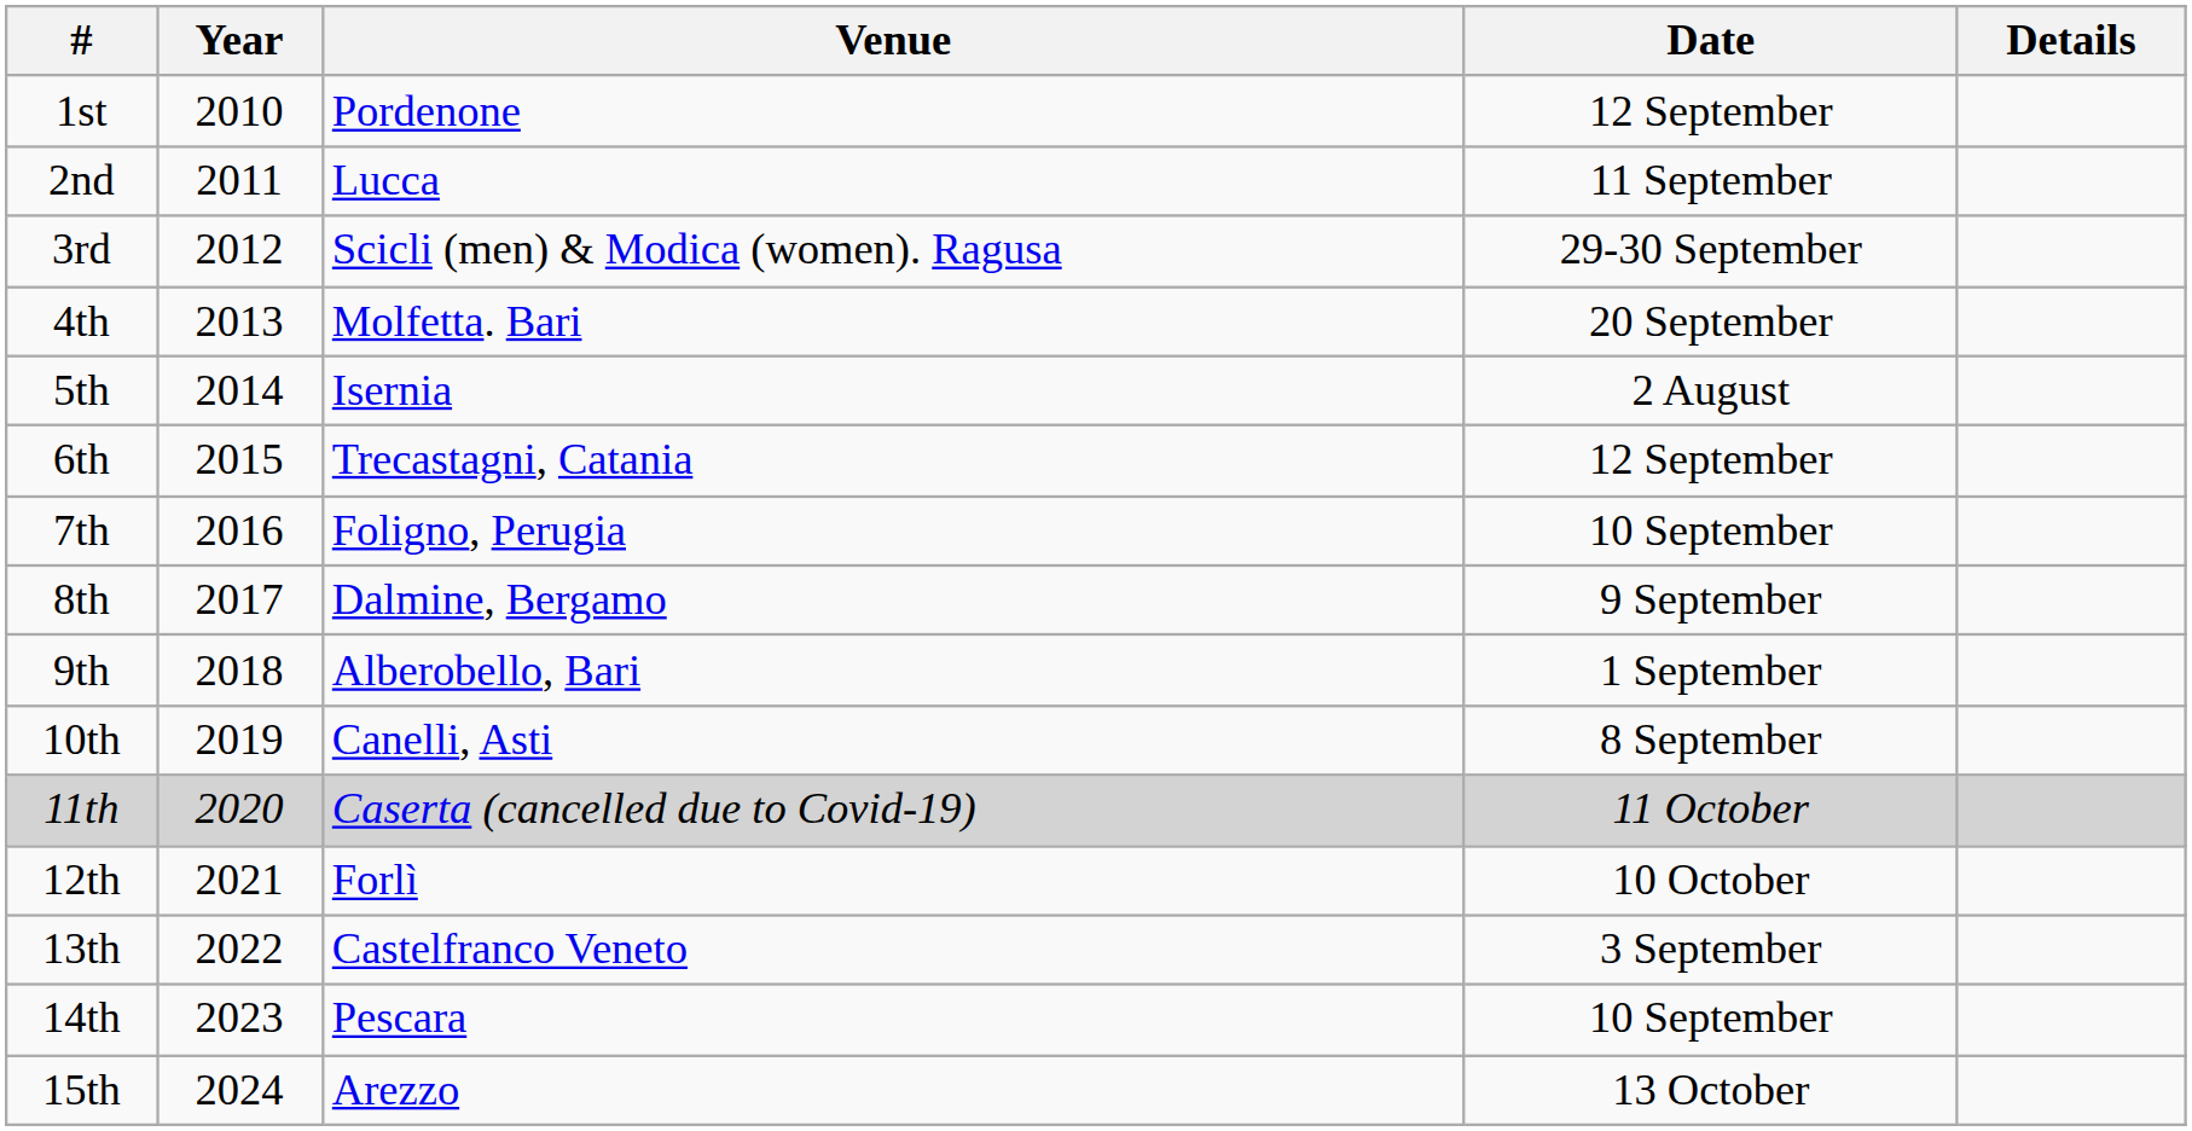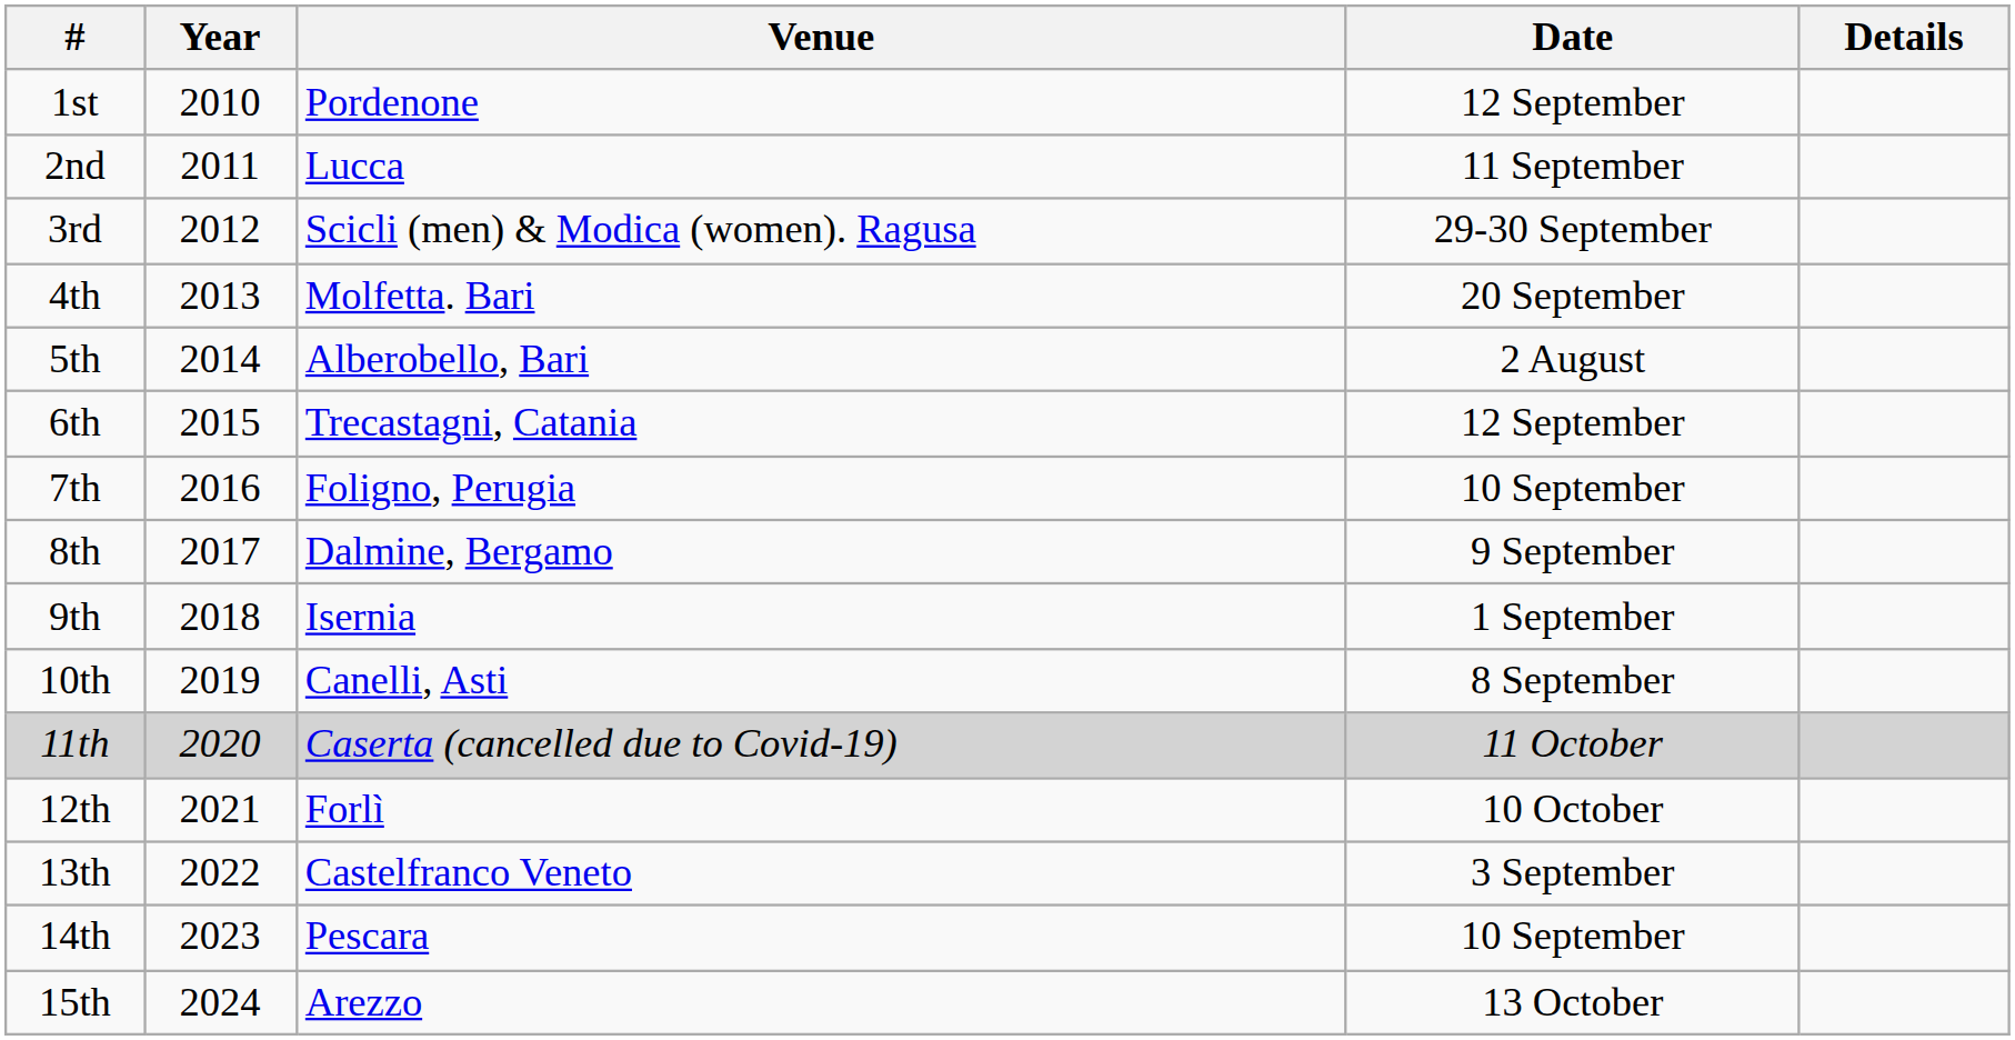5th | Venue: Isernia -> Alberobello, Bari
9th | Venue: Alberobello, Bari -> Isernia
